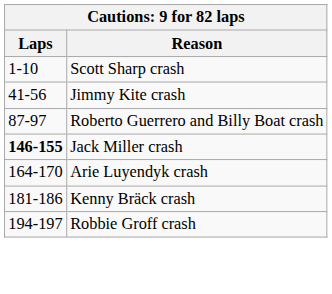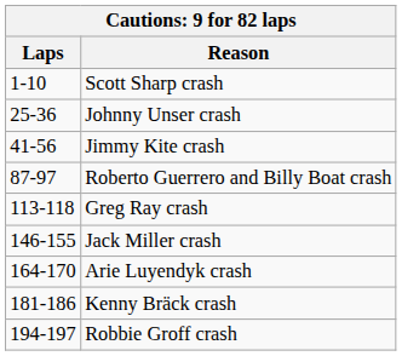+ row: 25-36 | Johnny Unser crash
+ row: 113-118 | Greg Ray crash
Jack Miller crash | Laps: bold -> normal
